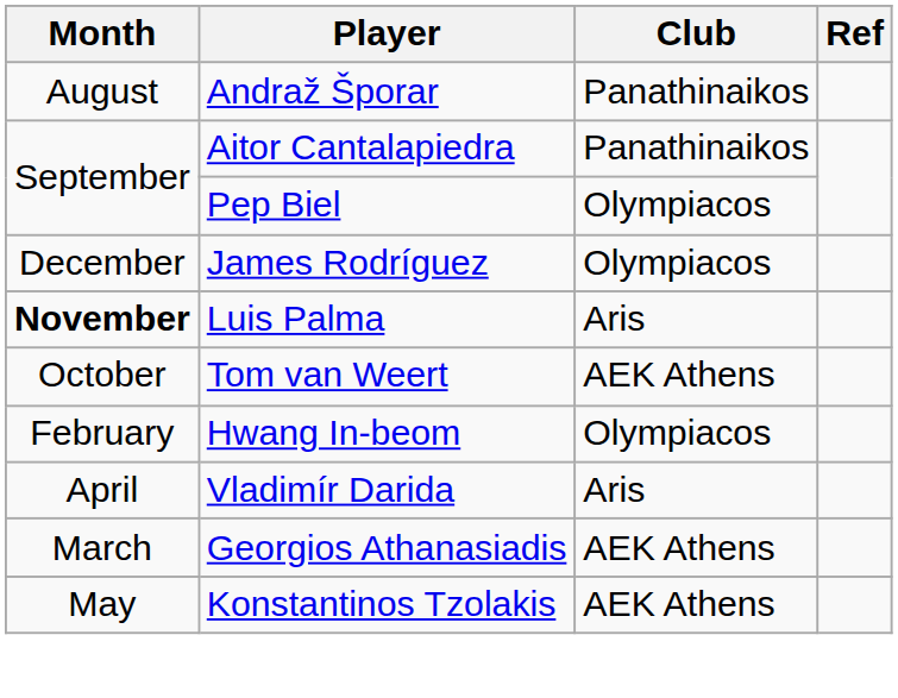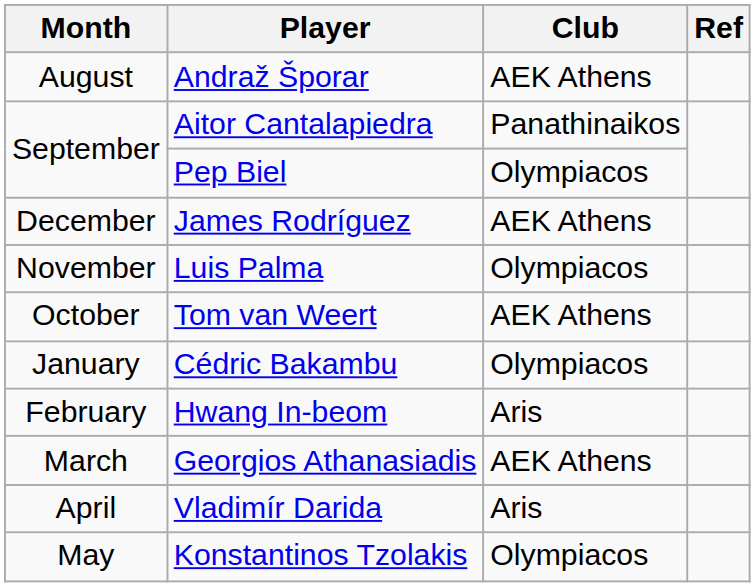Andraž Šporar | Club: Panathinaikos -> AEK Athens
James Rodríguez | Club: Olympiacos -> AEK Athens
Luis Palma | Month: bold -> normal
Luis Palma | Club: Aris -> Olympiacos
+ row: January | Cédric Bakambu | Olympiacos
Hwang In-beom | Club: Olympiacos -> Aris
rows swapped: Georgios Athanasiadis <-> Vladimír Darida
Konstantinos Tzolakis | Club: AEK Athens -> Olympiacos
